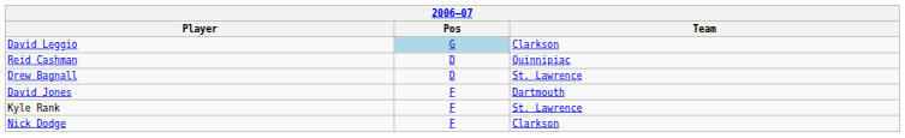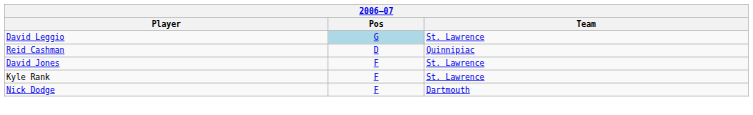David Leggio | Team: Clarkson -> St. Lawrence
- row: Drew Bagnall | D | St. Lawrence
David Jones | Team: Dartmouth -> St. Lawrence
Nick Dodge | Team: Clarkson -> Dartmouth
